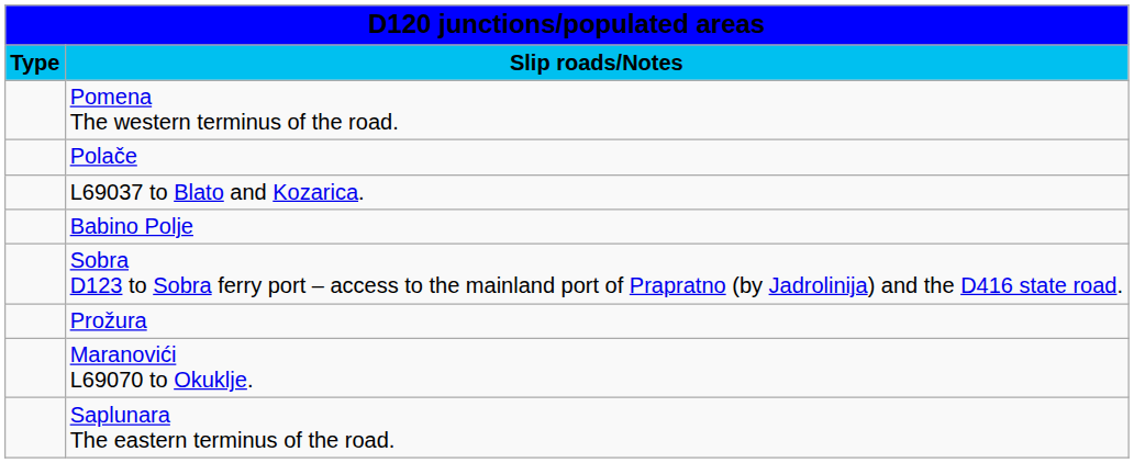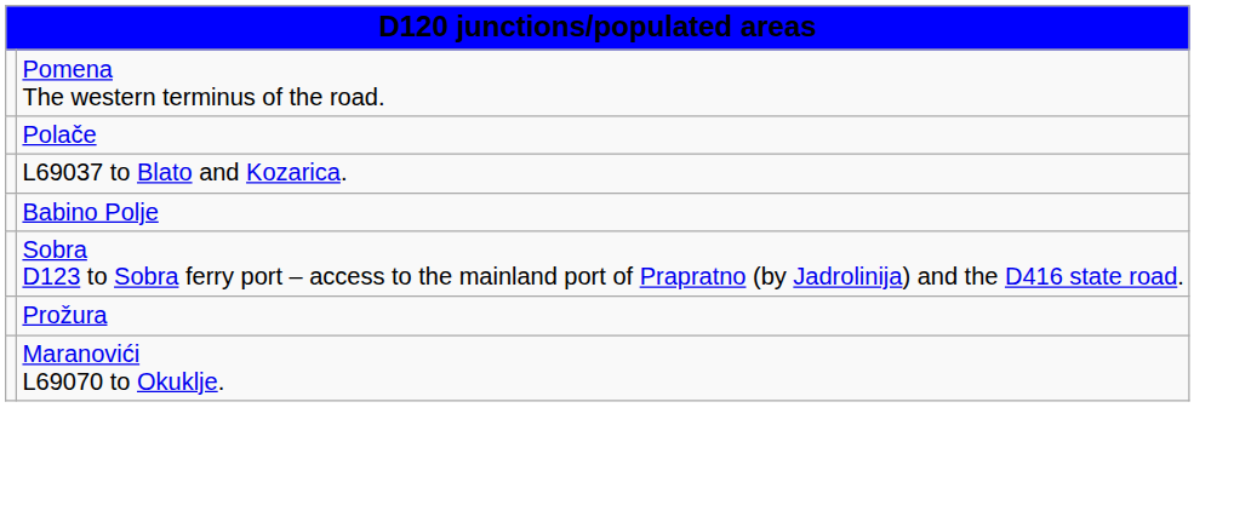- row: Type | Slip roads/Notes
- row: Saplunara The eastern terminus of the road.
